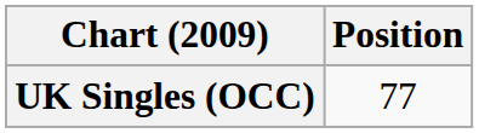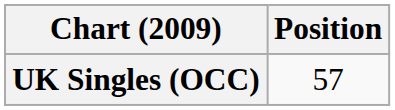UK Singles (OCC) | Position: 77 -> 57
